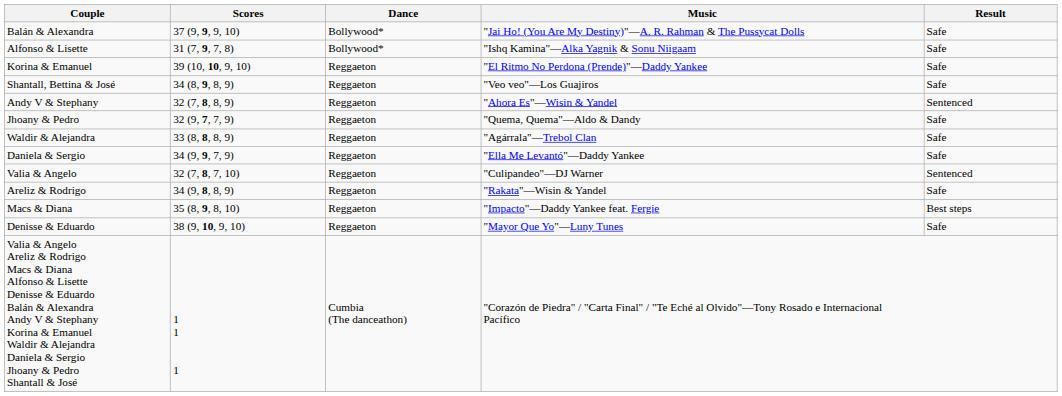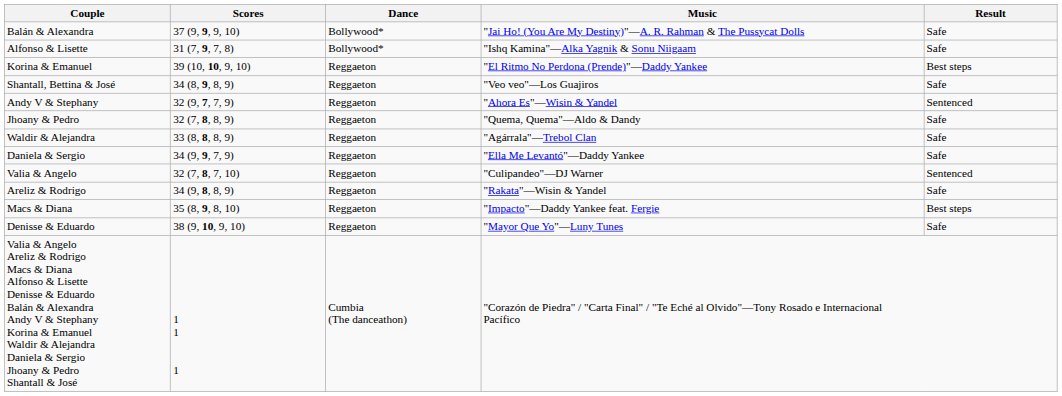Korina & Emanuel | Result: Safe -> Best steps
Andy V & Stephany | Scores: 32 (7, 8, 8, 9) -> 32 (9, 7, 7, 9)
Jhoany & Pedro | Scores: 32 (9, 7, 7, 9) -> 32 (7, 8, 8, 9)
